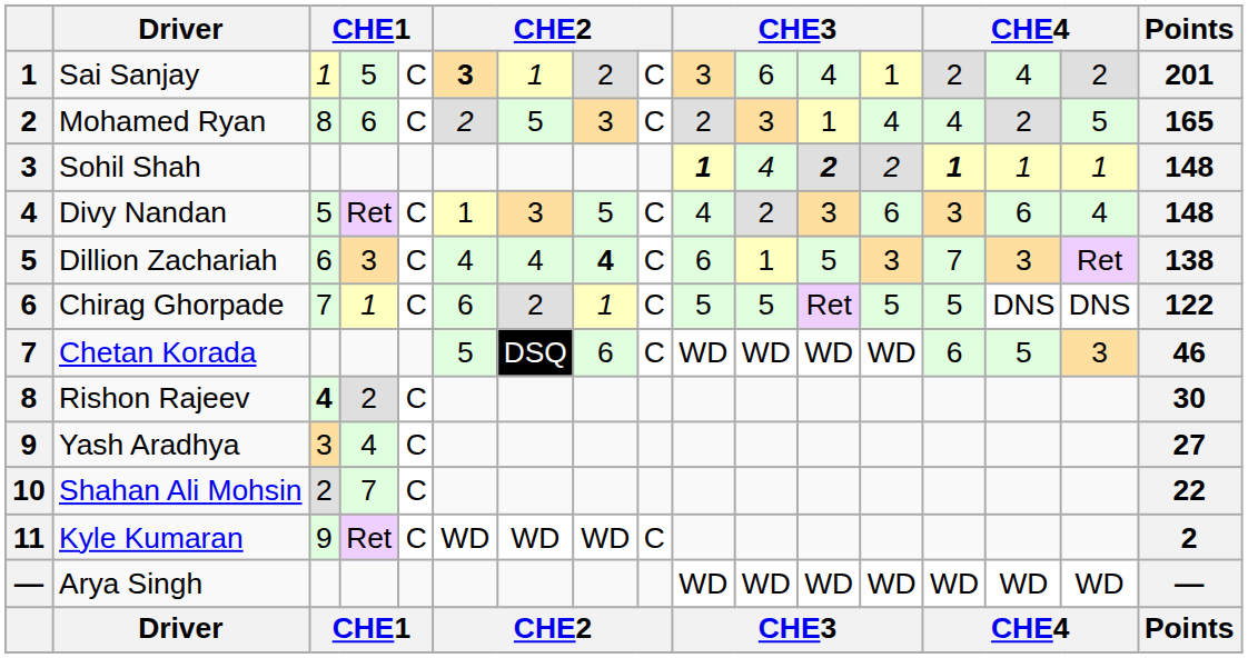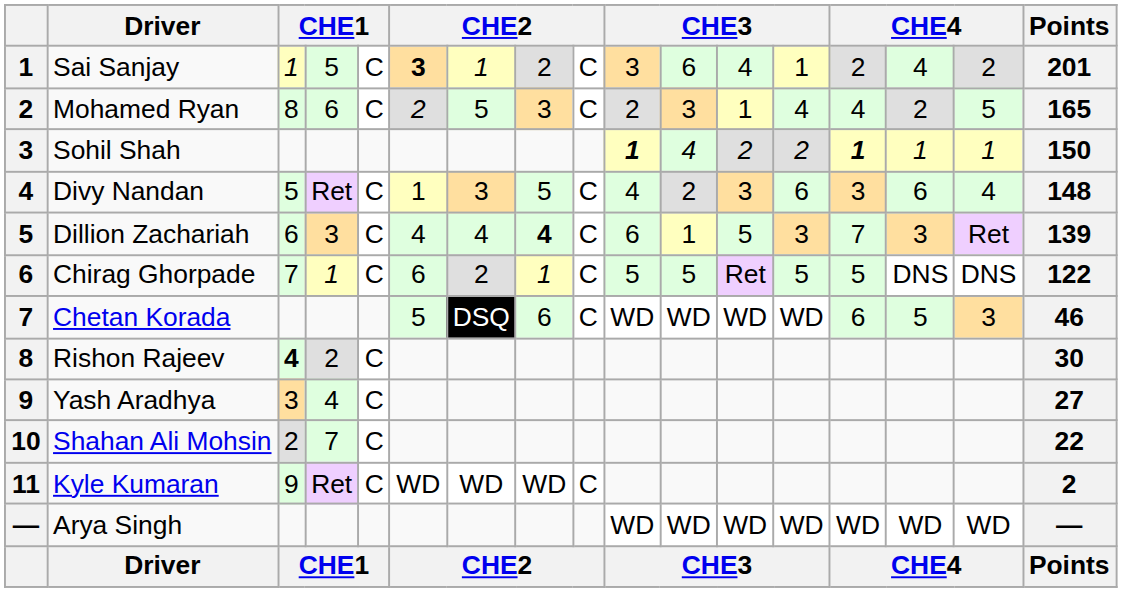Sohil Shah | column 12: bold -> normal
Sohil Shah | Points: 148 -> 150
Dillion Zachariah | Points: 138 -> 139
